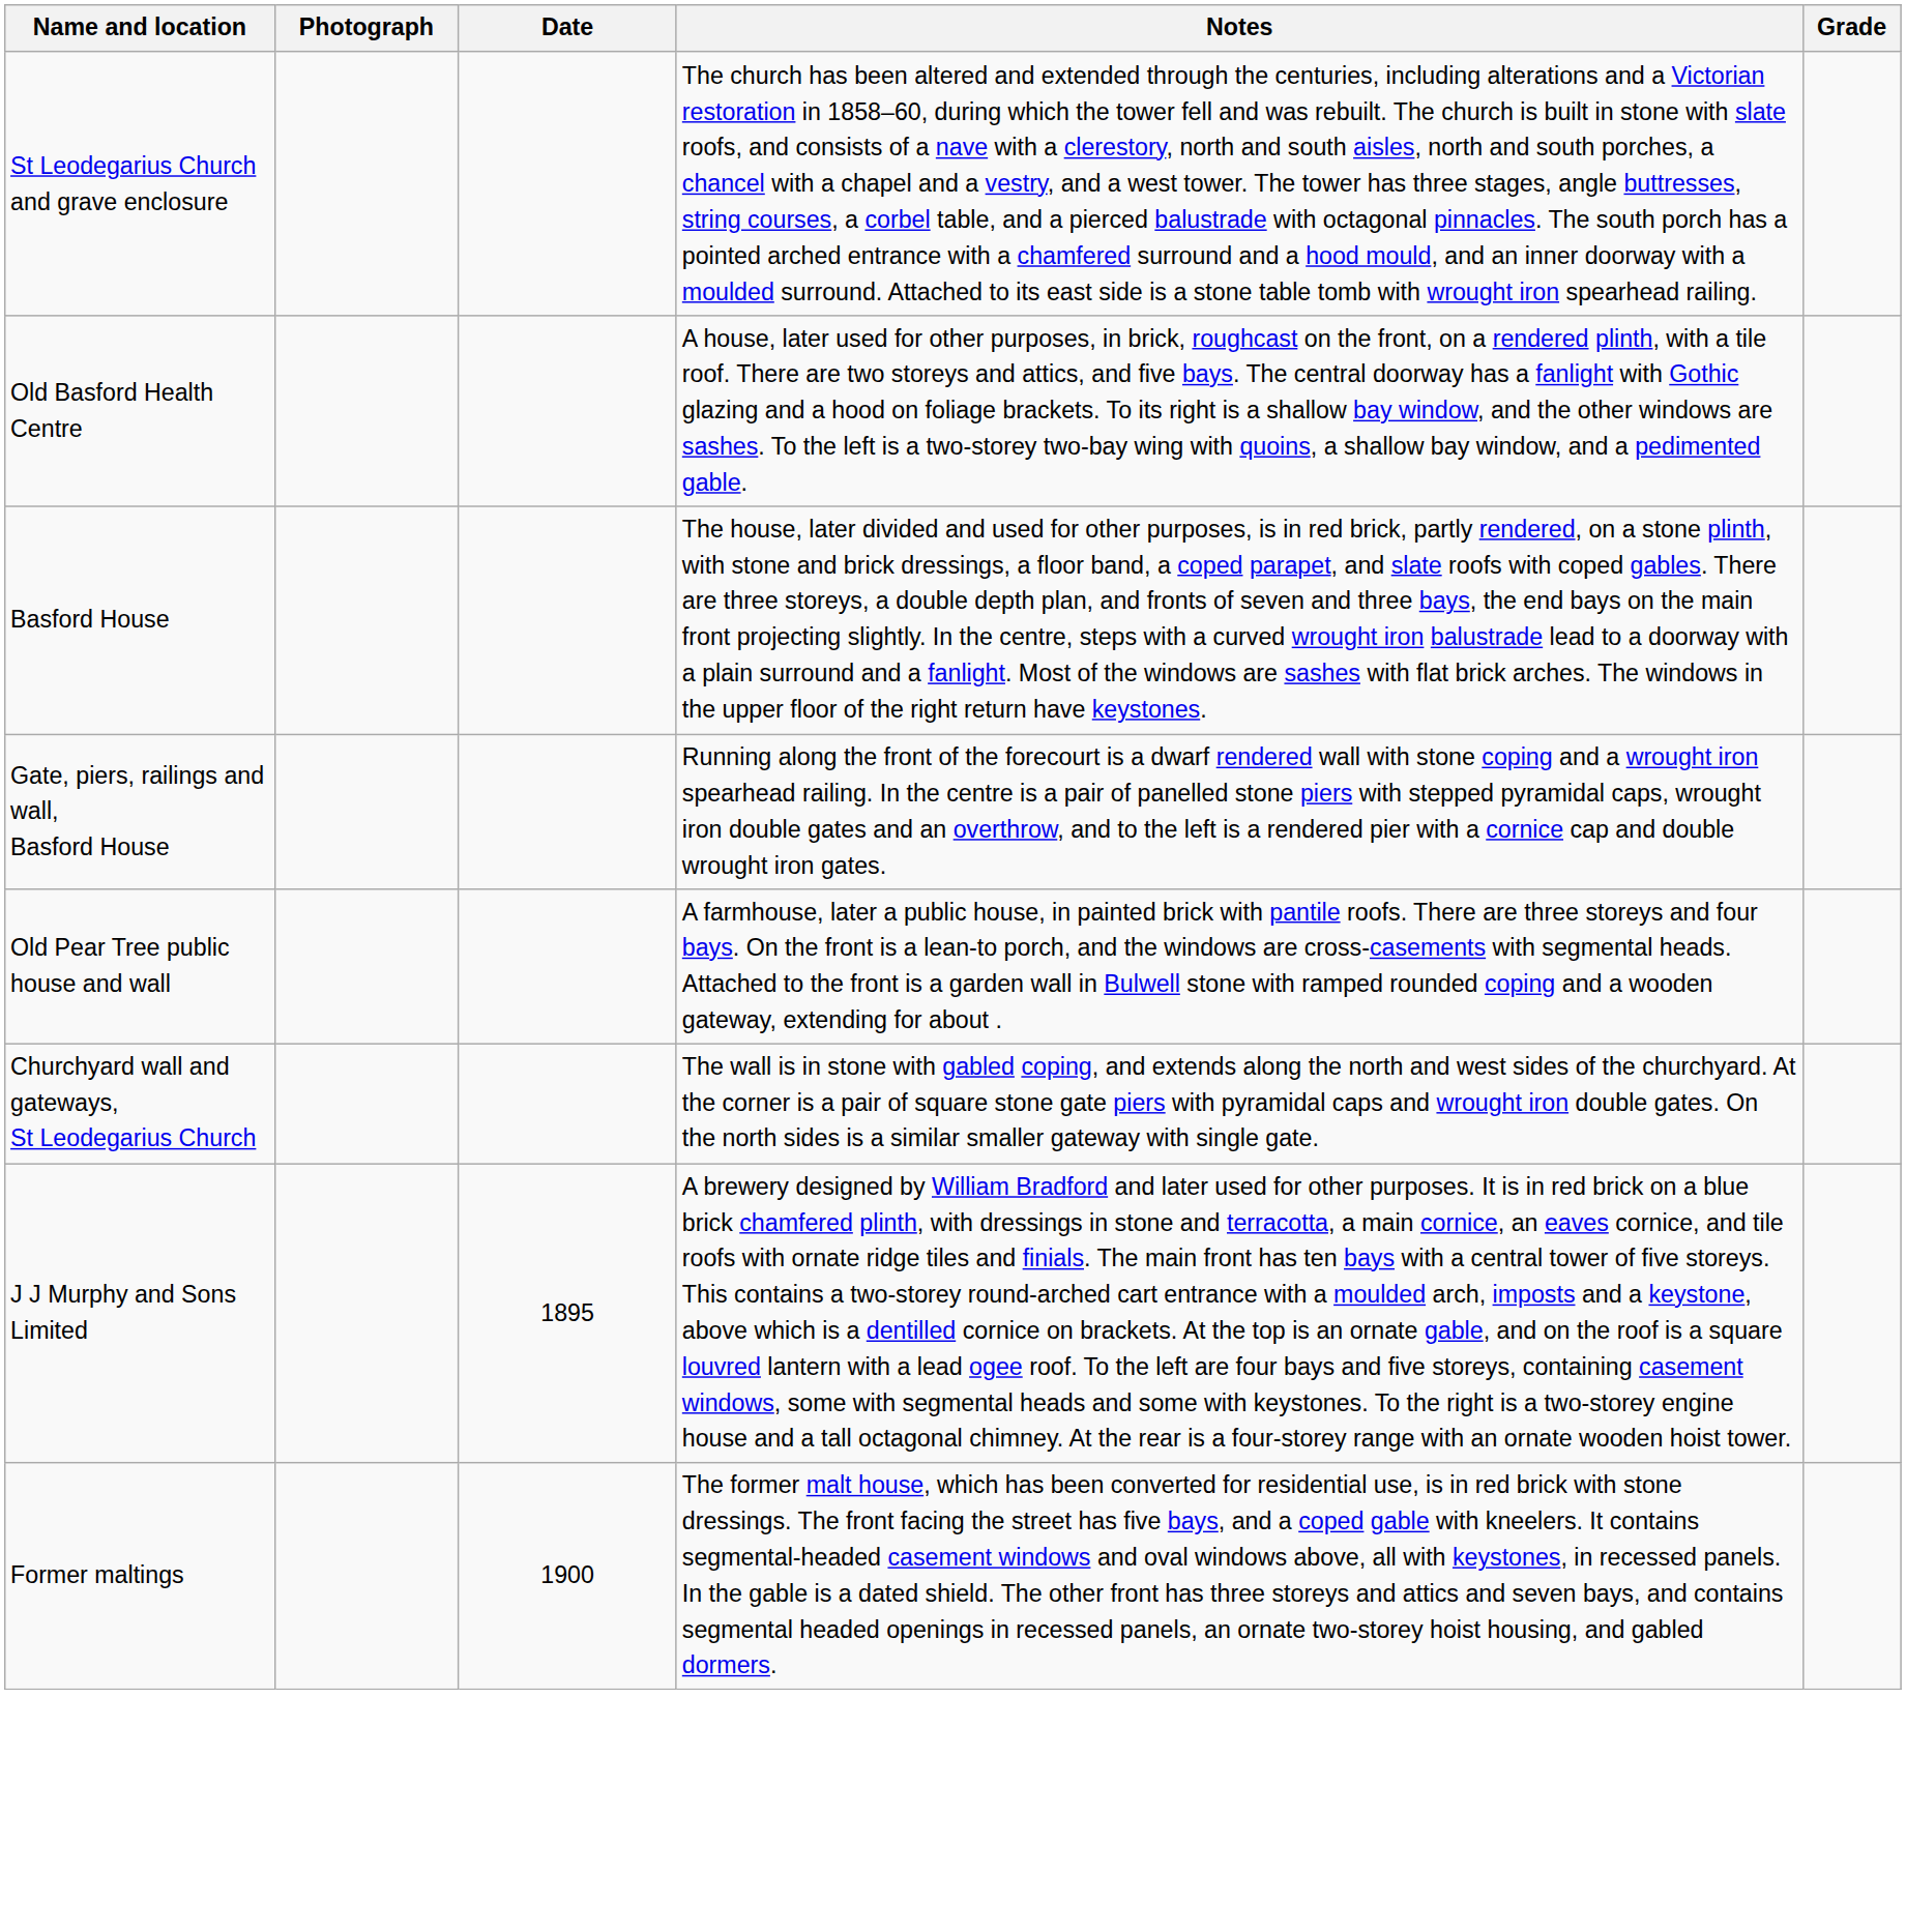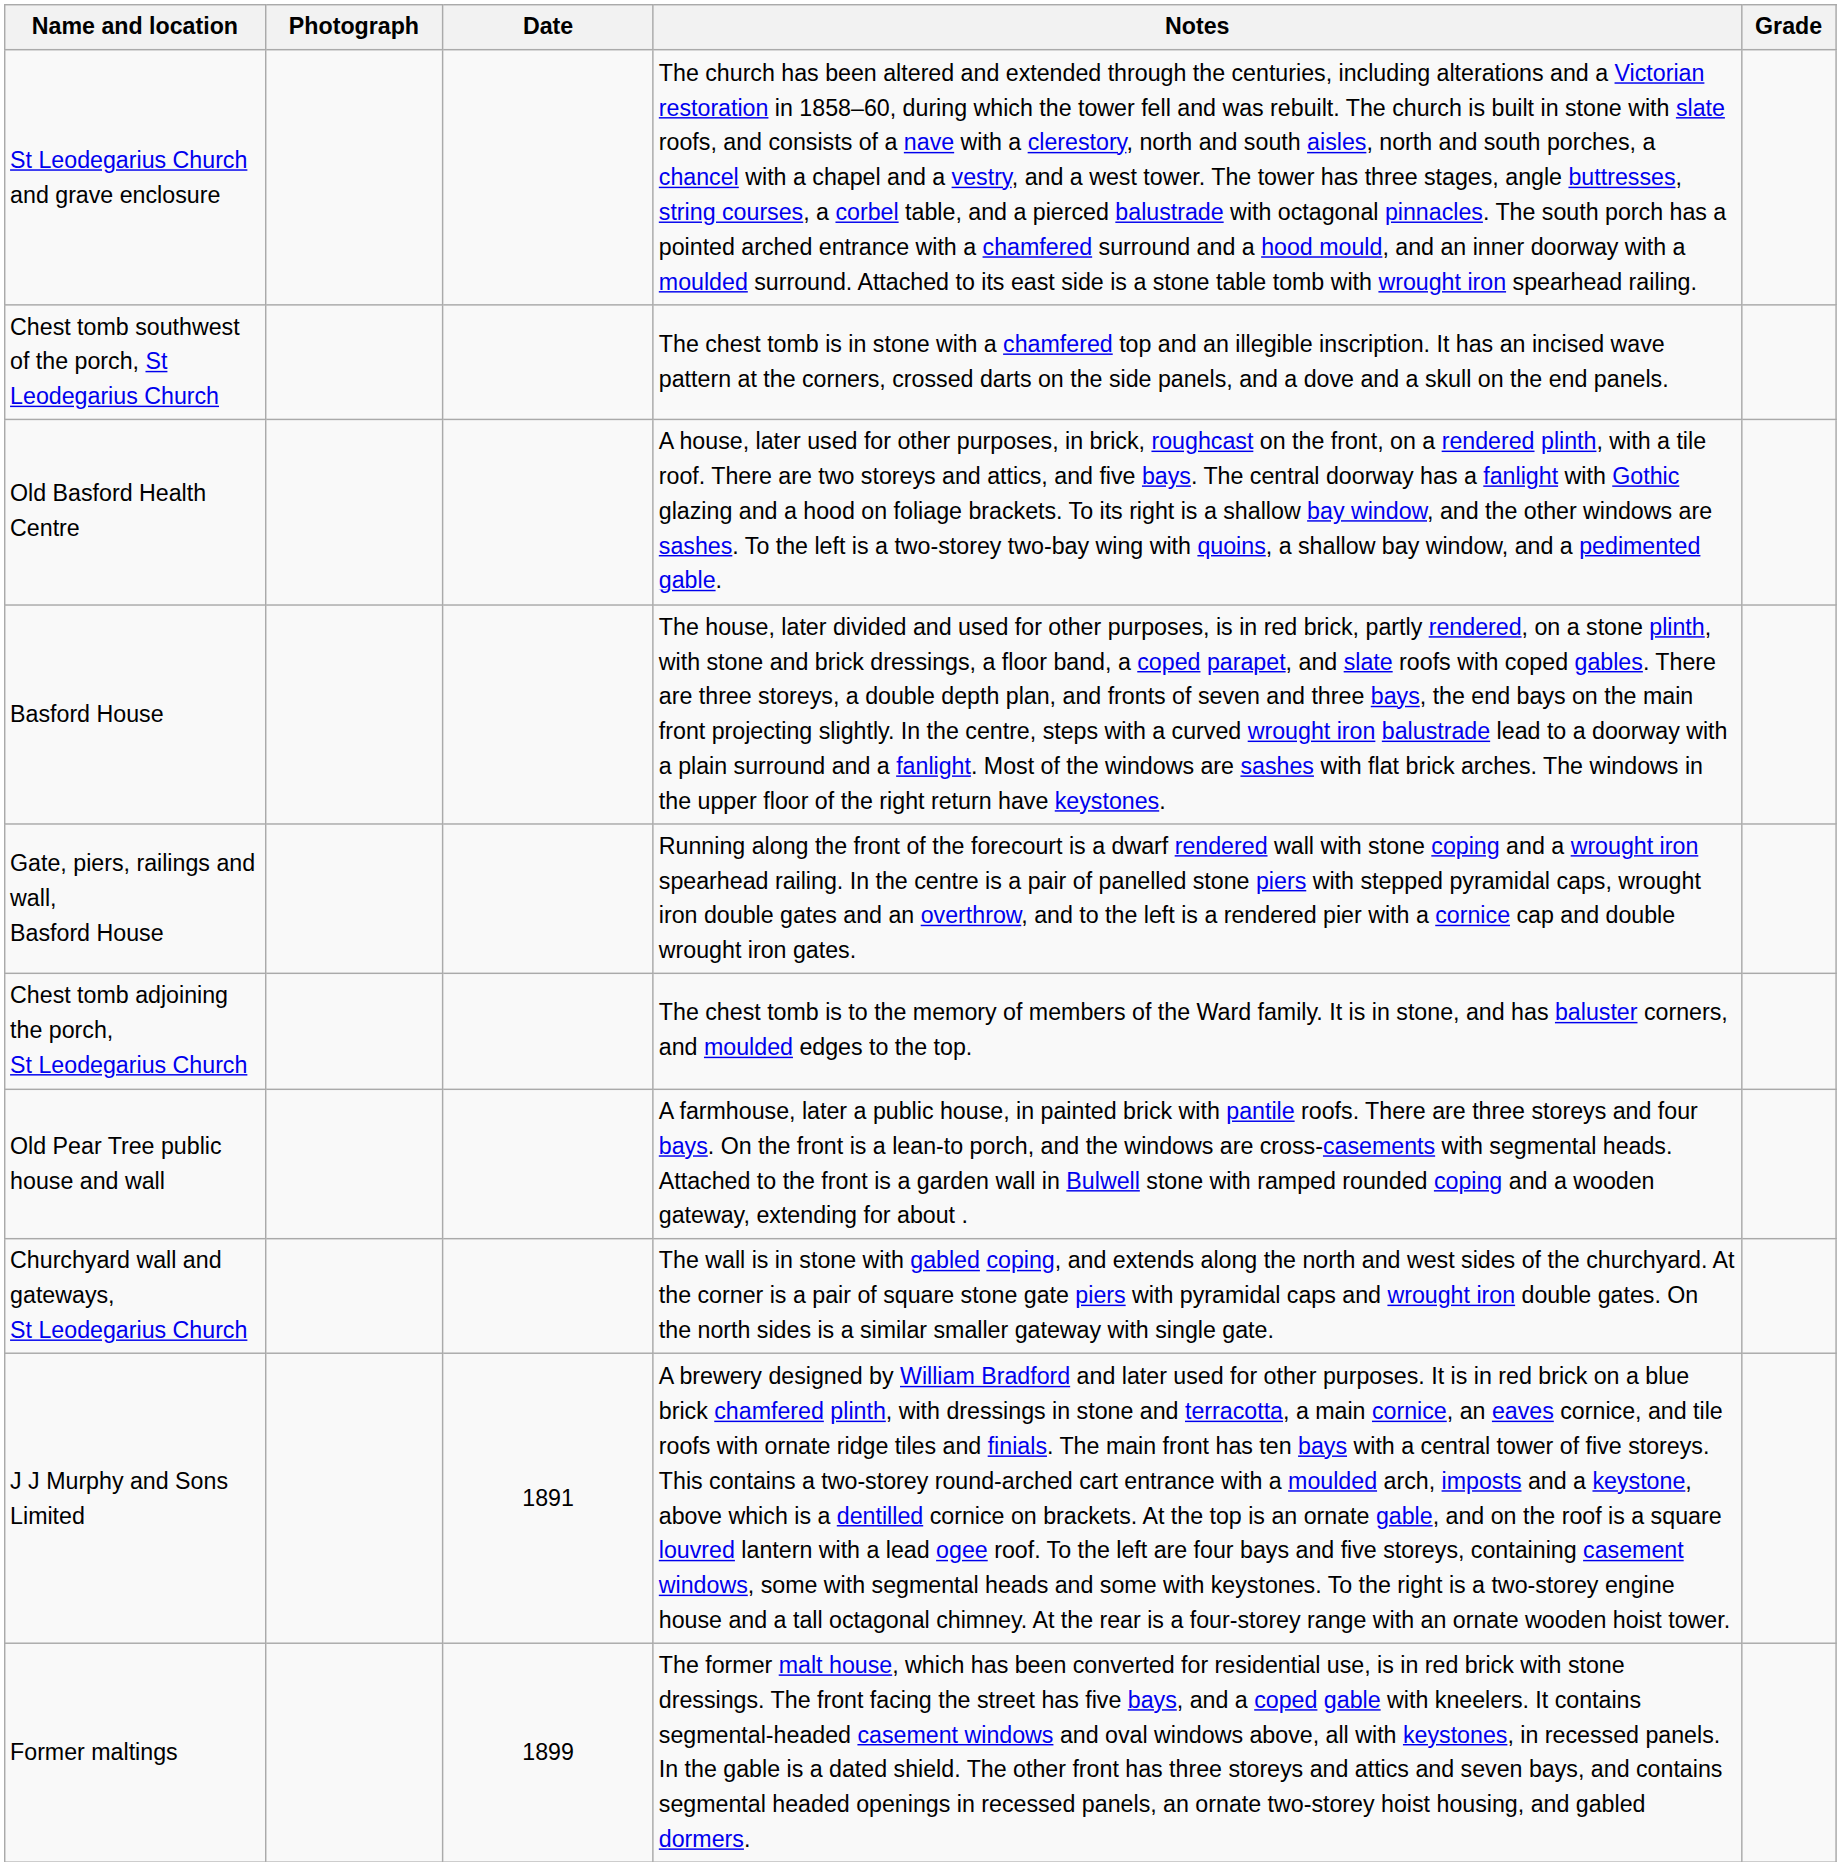+ row: Chest tomb southwest of the porch, St Leodegarius Church | The chest tomb is in stone with a chamfered top and an illegible inscription. It has an incised wave pattern at the corners, crossed darts on the side panels, and a dove and a skull on the end panels.
+ row: Chest tomb adjoining the porch, St Leodegarius Church | The chest tomb is to the memory of members of the Ward family. It is in stone, and has baluster corners, and moulded edges to the top.
J J Murphy and Sons Limited | Date: 1895 -> 1891
Former maltings | Date: 1900 -> 1899
